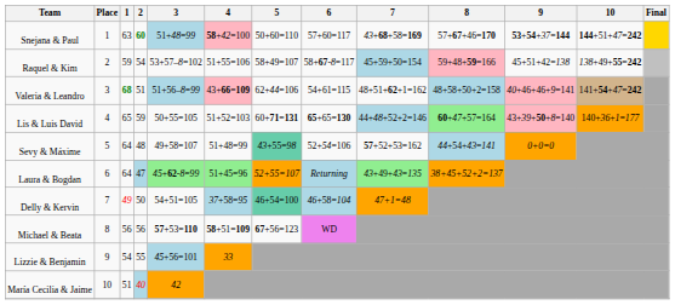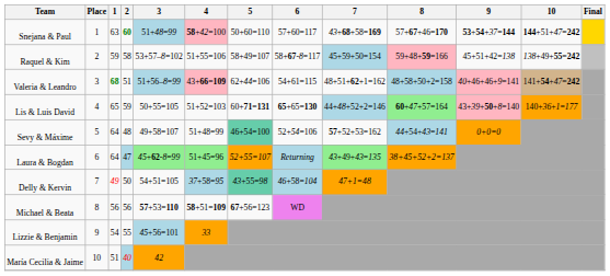Raquel & Kim | 2: 54 -> 58
Sevy & Máxime | 5: 43+55=98 -> 46+54=100
Delly & Kervin | 5: 46+54=100 -> 43+55=98
